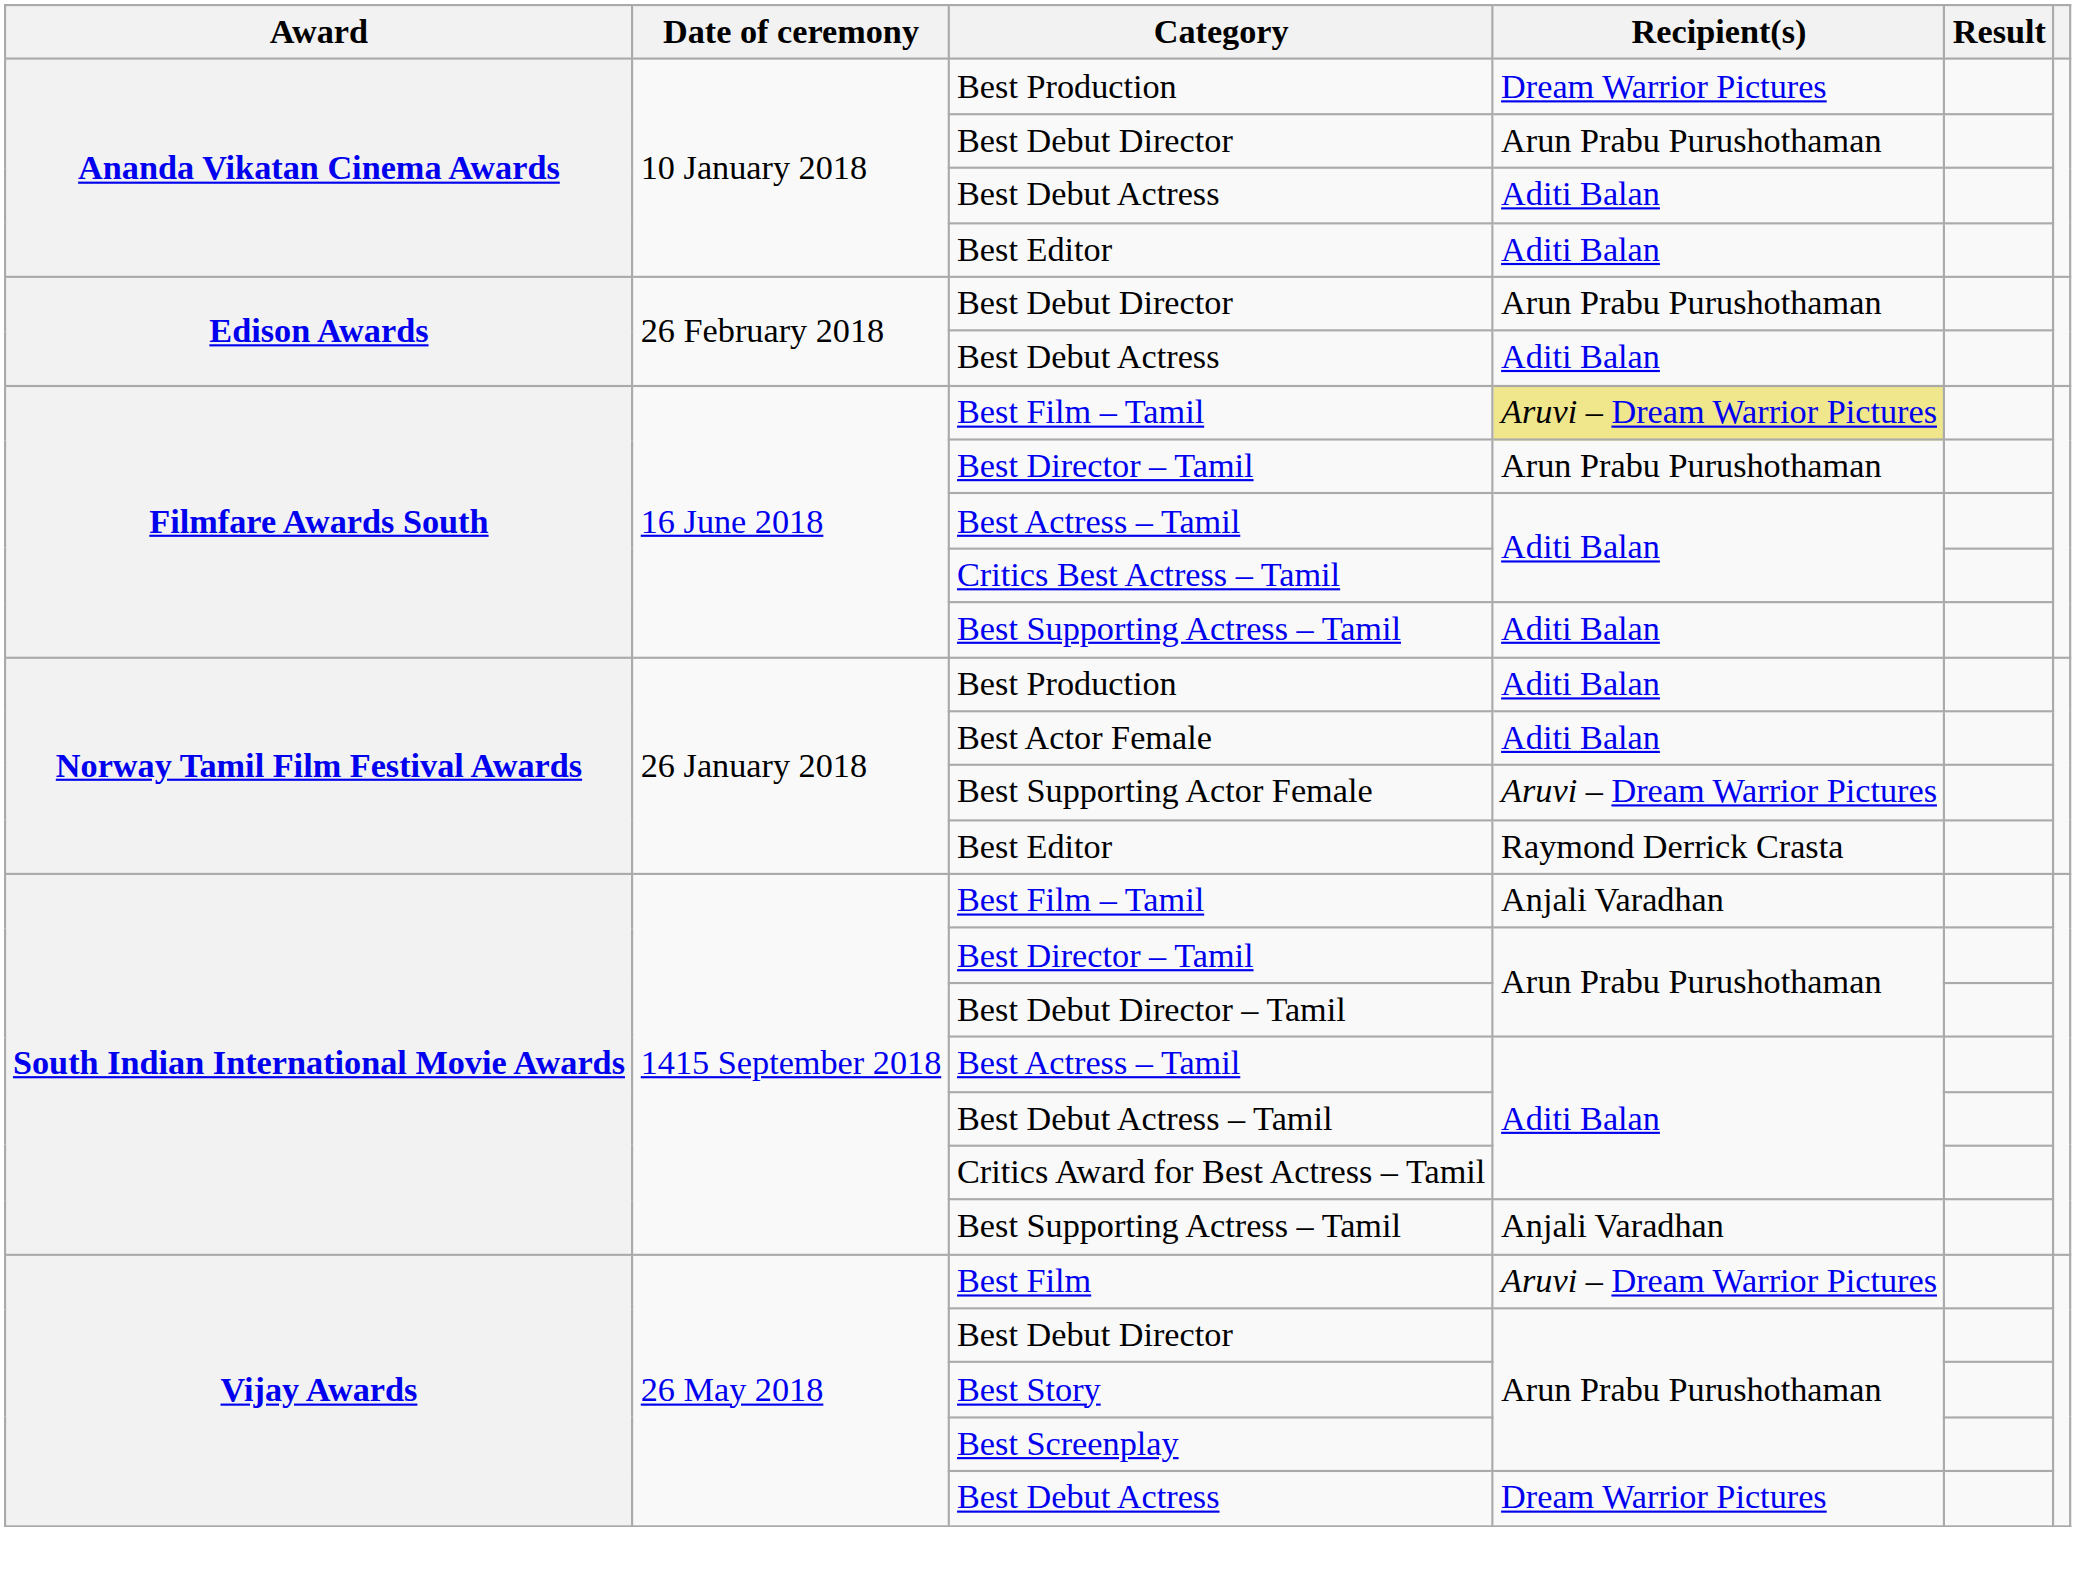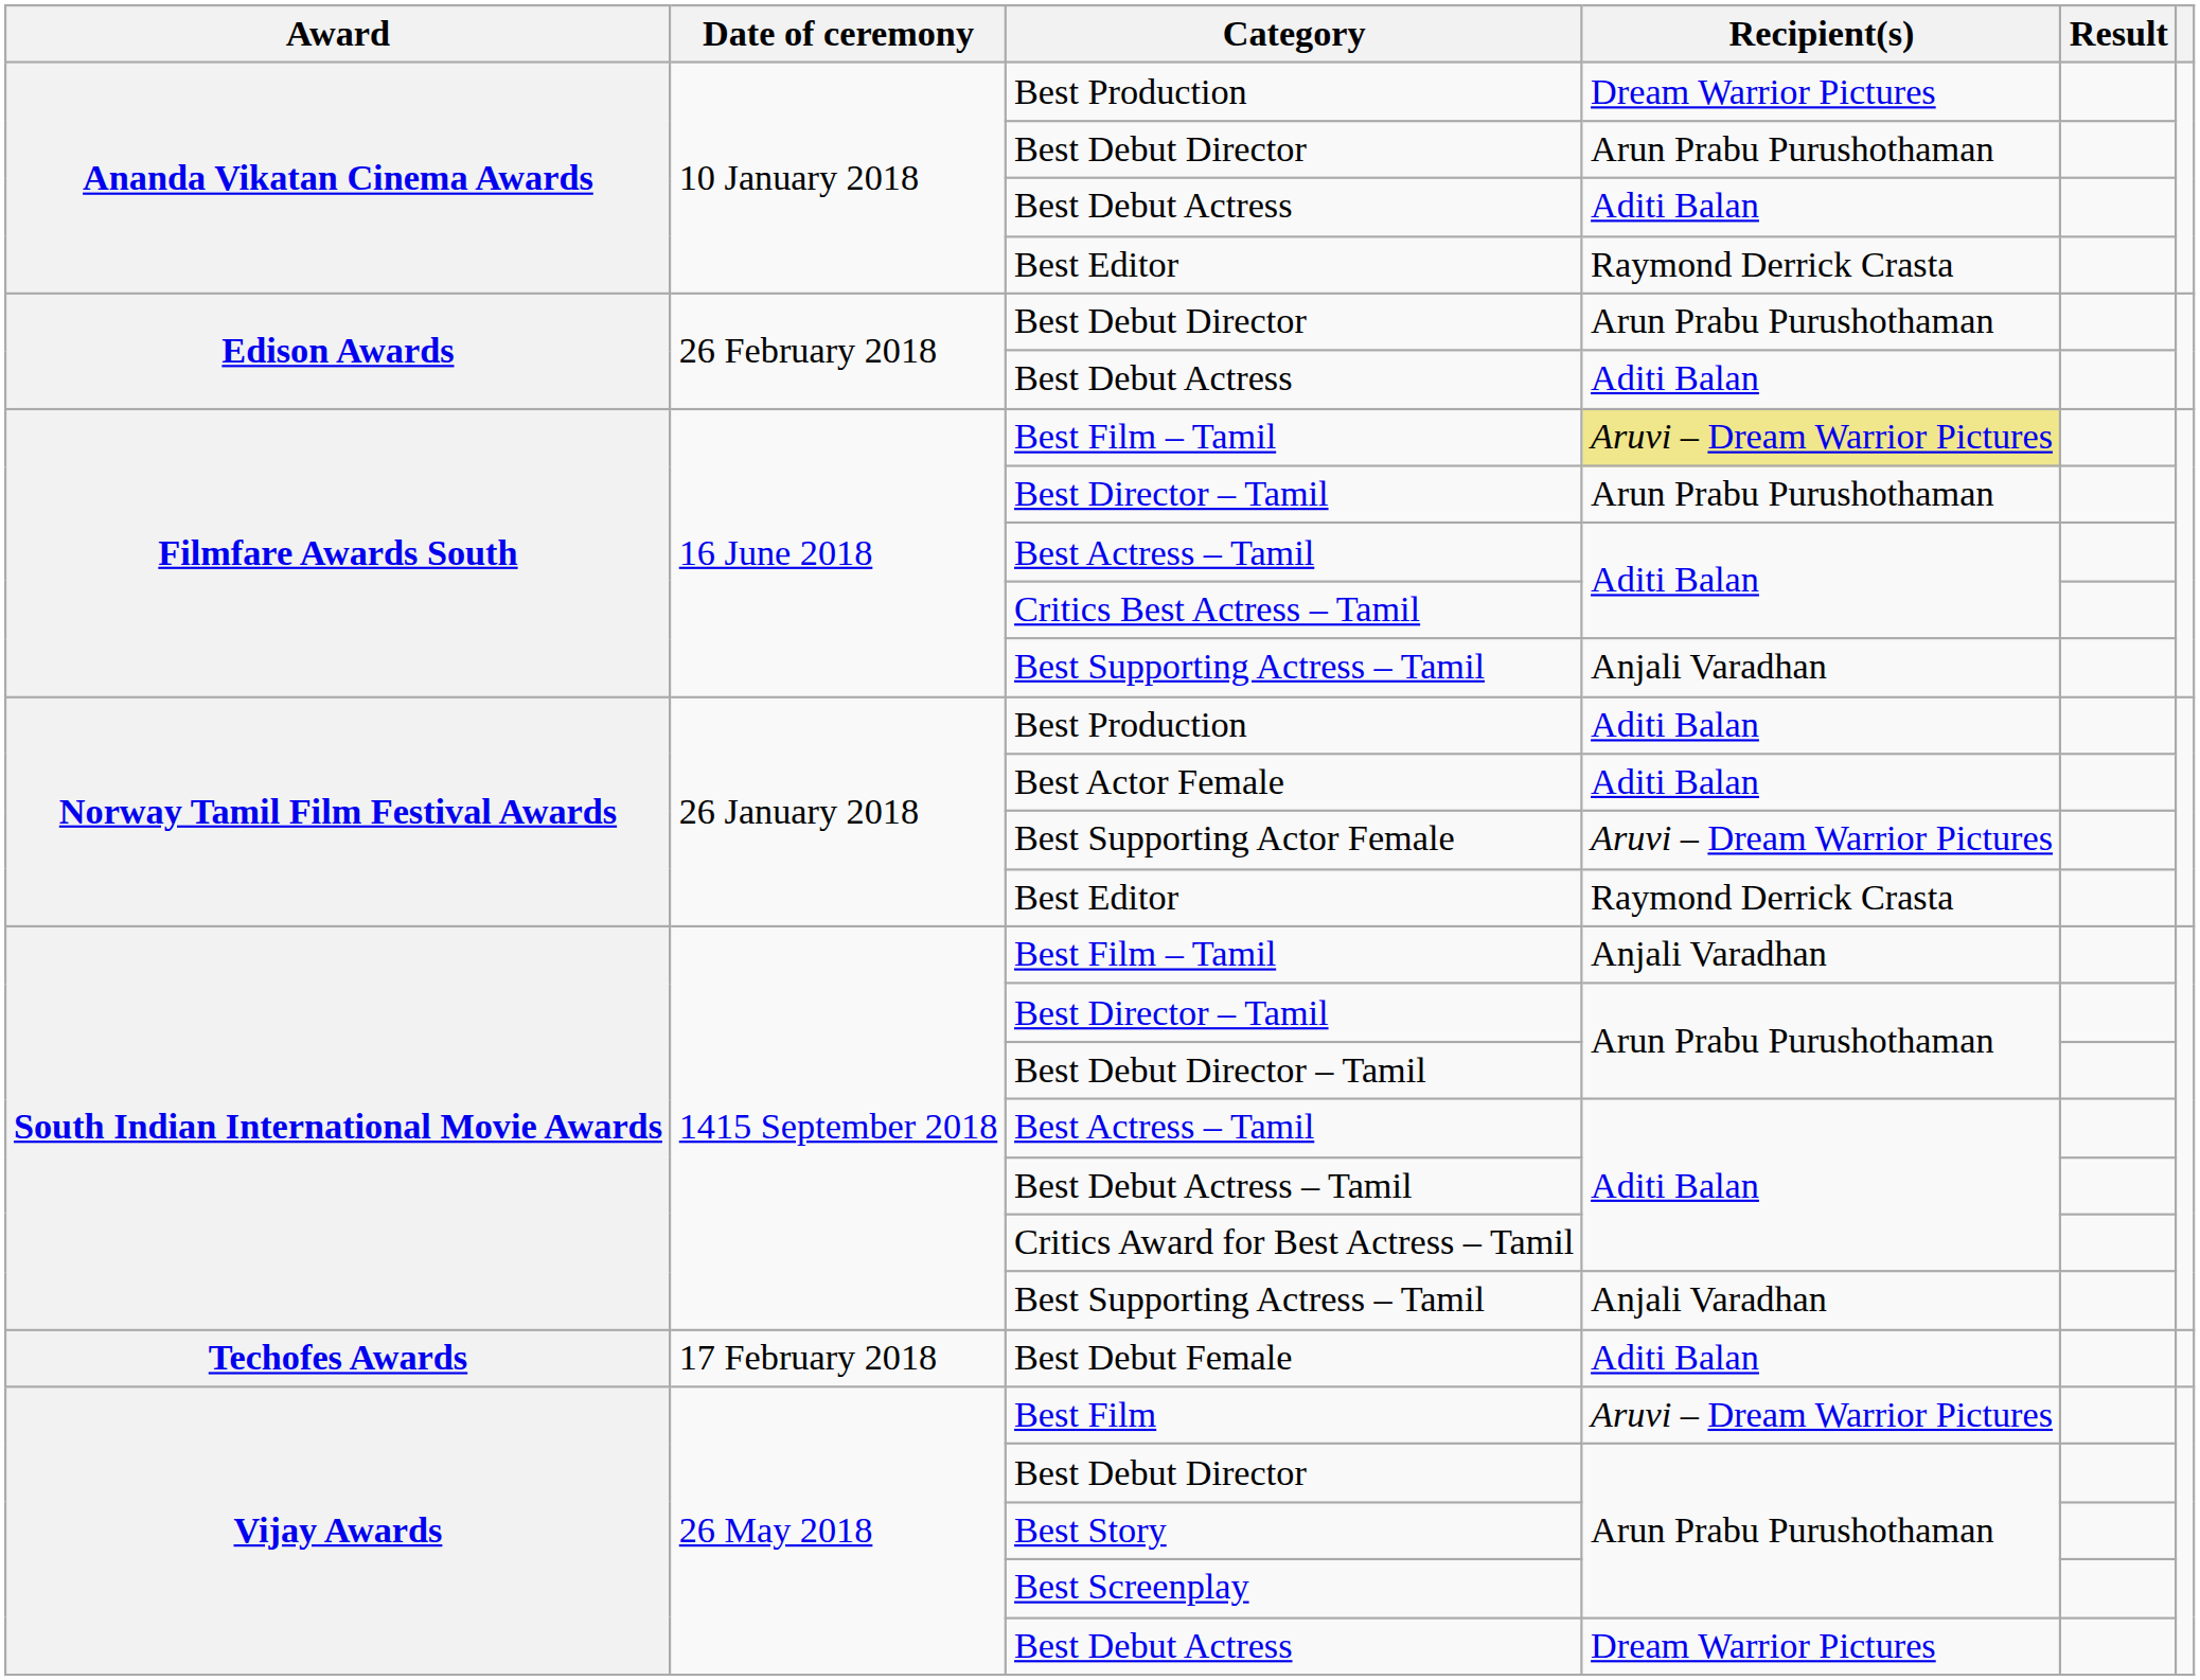Ananda Vikatan Cinema Awards / Best Editor | Recipient(s): Aditi Balan -> Raymond Derrick Crasta
Filmfare Awards South / Best Supporting Actress – Tamil | Recipient(s): Aditi Balan -> Anjali Varadhan
+ row: Techofes Awards | 17 February 2018 | Best Debut Female | Aditi Balan
